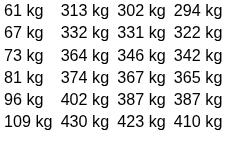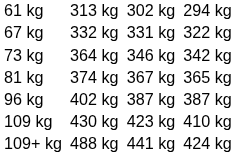+ row: 109+ kg | 488 kg | 441 kg | 424 kg
